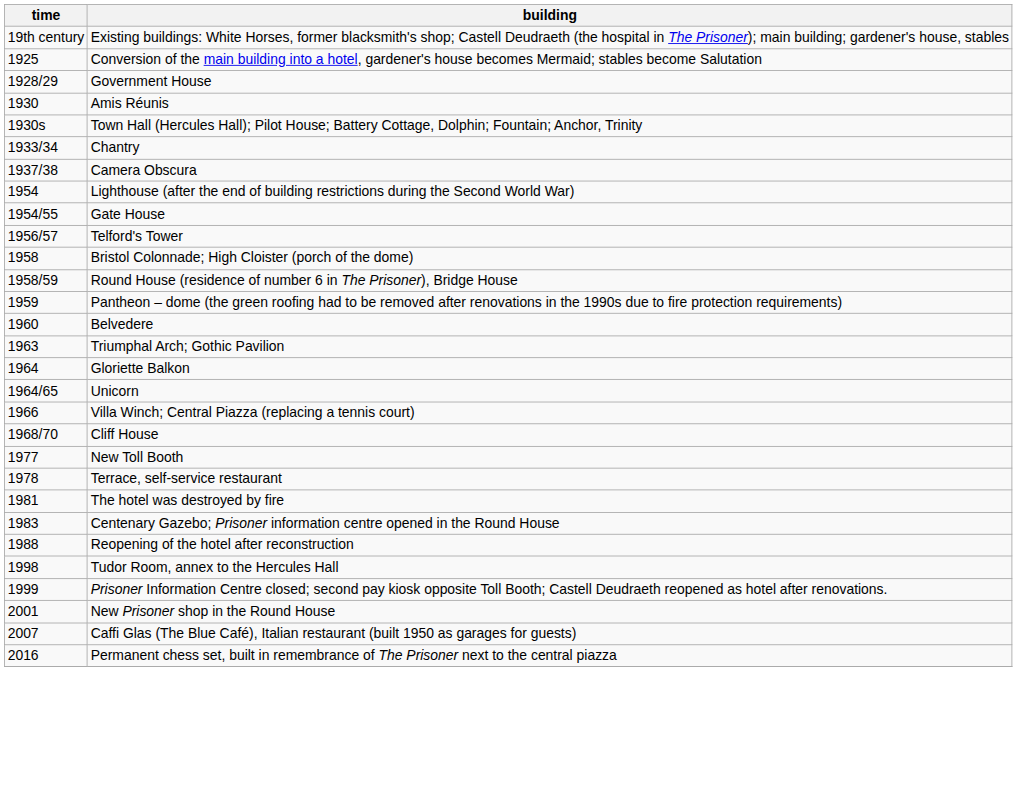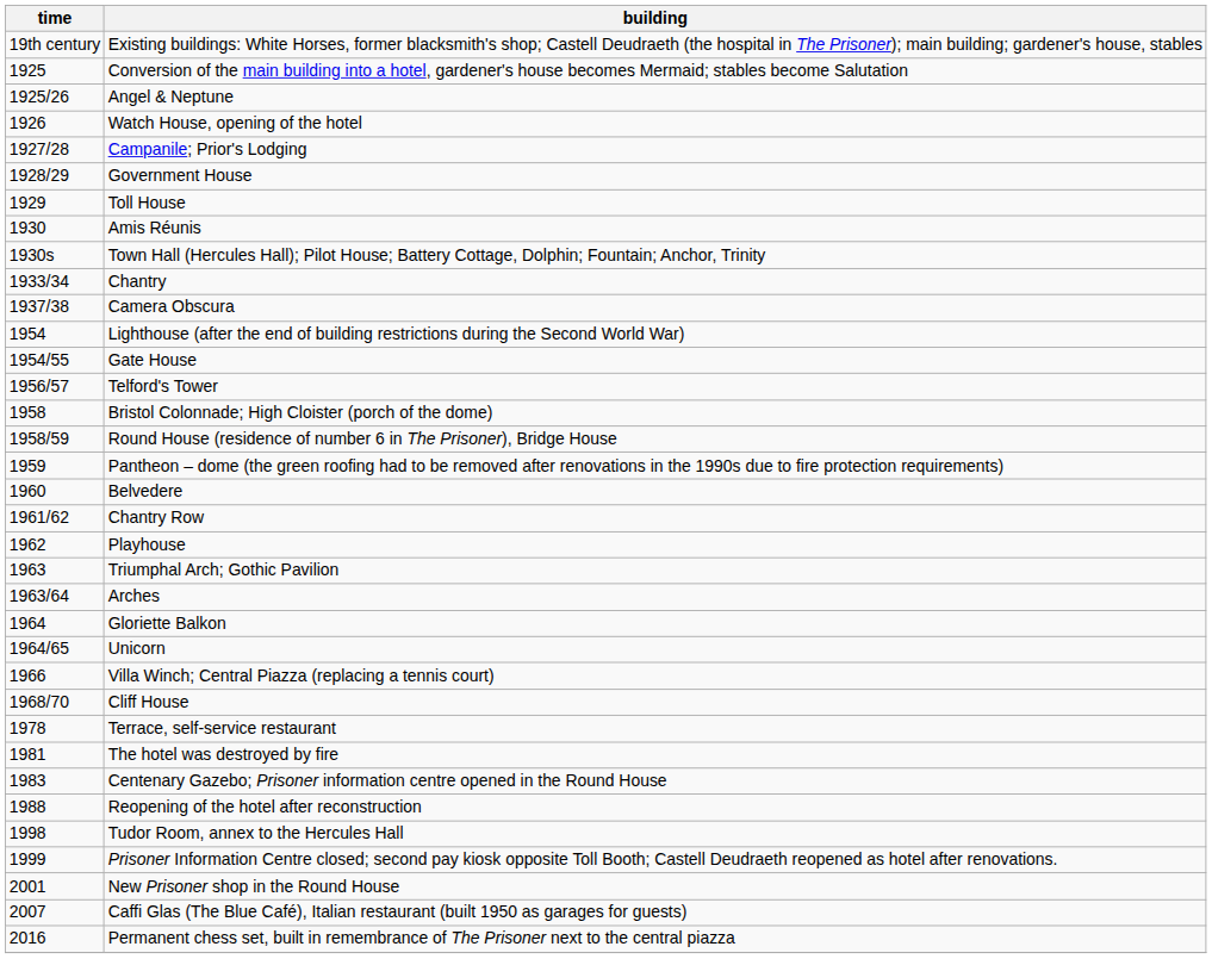+ row: 1925/26 | Angel & Neptune
+ row: 1926 | Watch House, opening of the hotel
+ row: 1927/28 | Campanile; Prior's Lodging
+ row: 1929 | Toll House
+ row: 1961/62 | Chantry Row
+ row: 1962 | Playhouse
+ row: 1963/64 | Arches
- row: 1977 | New Toll Booth
